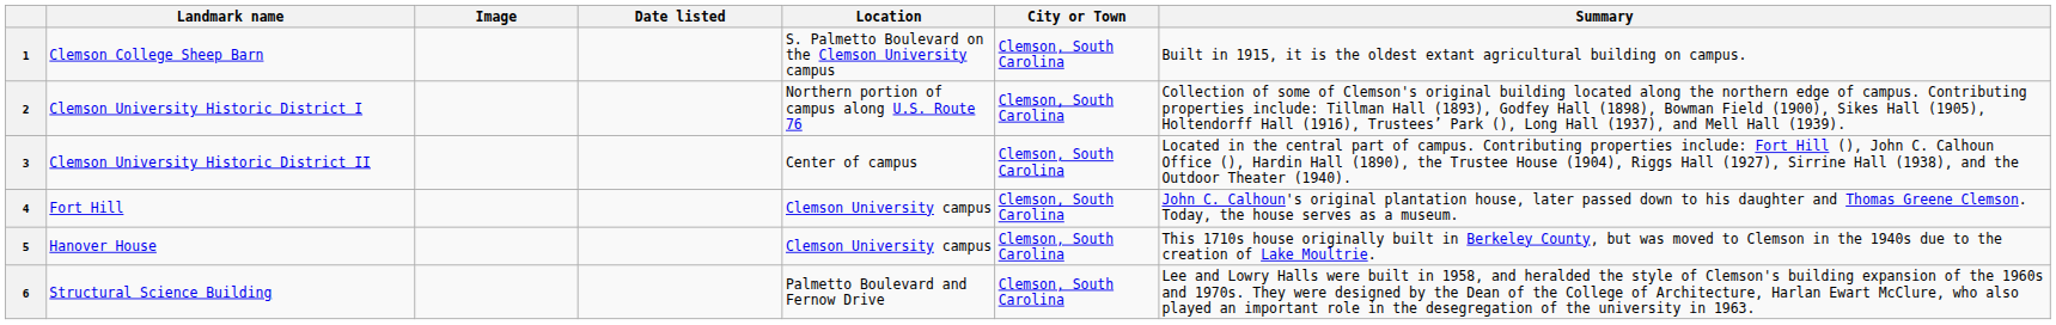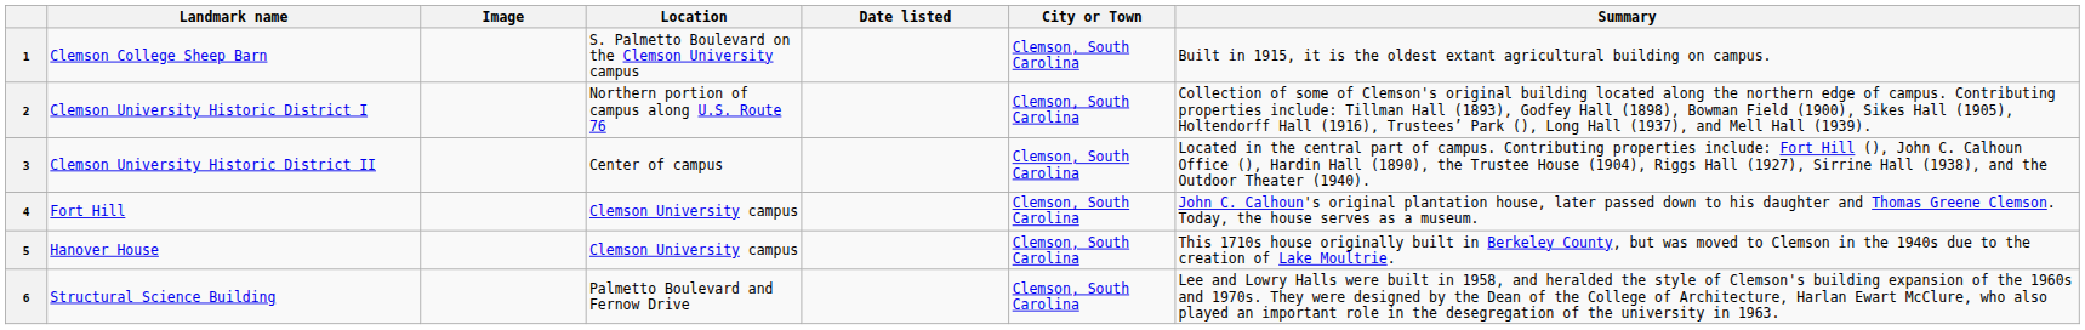columns swapped: Date listed <-> Location
